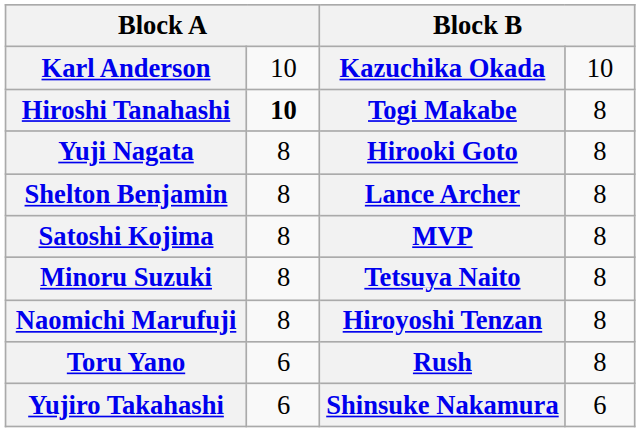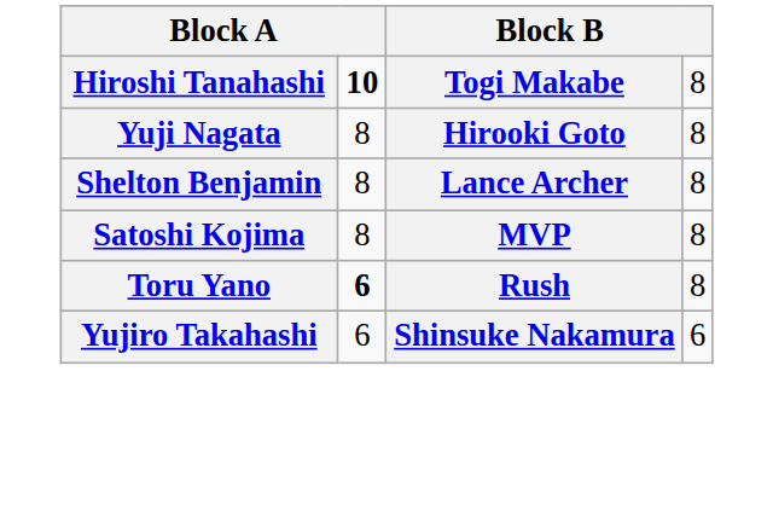- row: Karl Anderson | 10 | Kazuchika Okada | 10
- row: Minoru Suzuki | 8 | Tetsuya Naito | 8
- row: Naomichi Marufuji | 8 | Hiroyoshi Tenzan | 8
Toru Yano | column 2: normal -> bold
